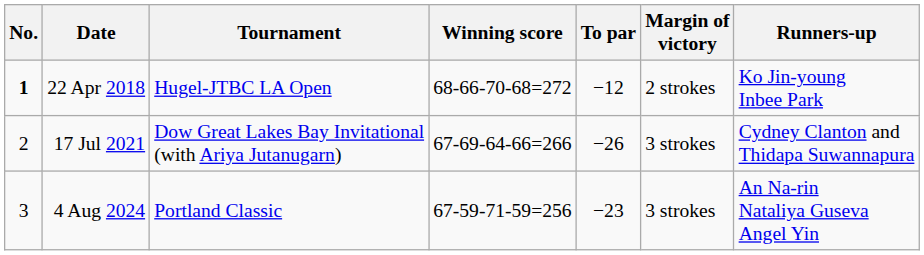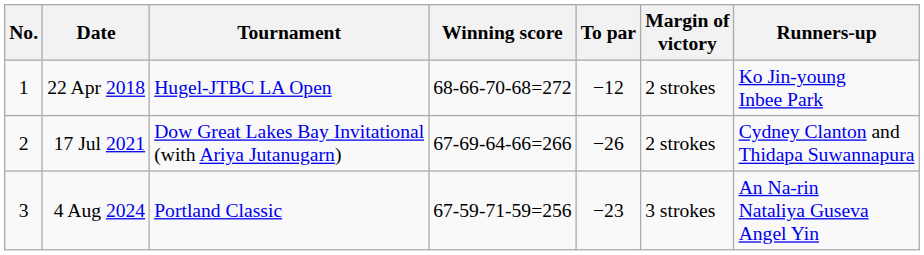22 Apr 2018 | No.: bold -> normal
17 Jul 2021 | Margin of victory: 3 strokes -> 2 strokes
